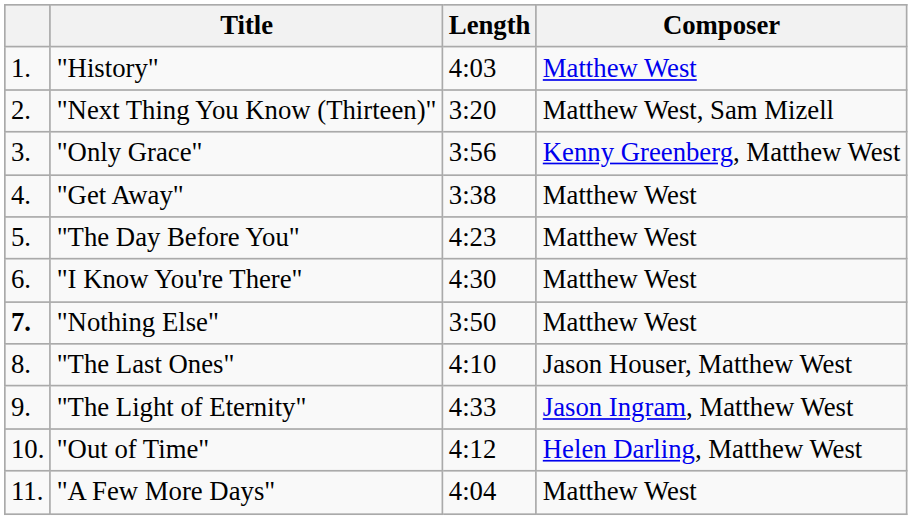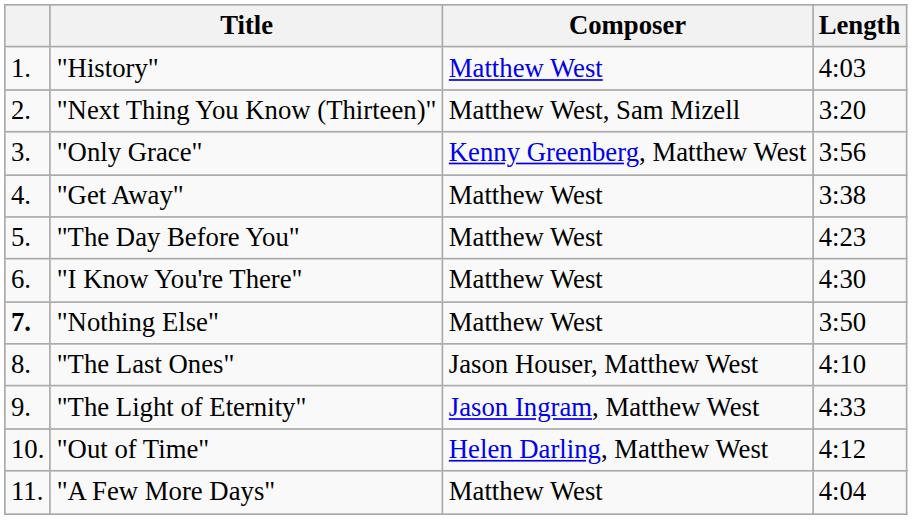columns swapped: Length <-> Composer
